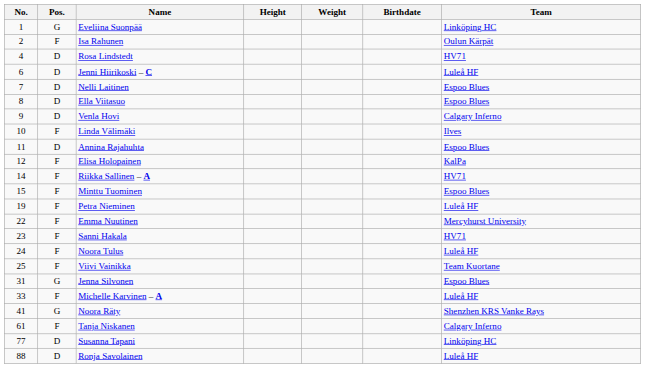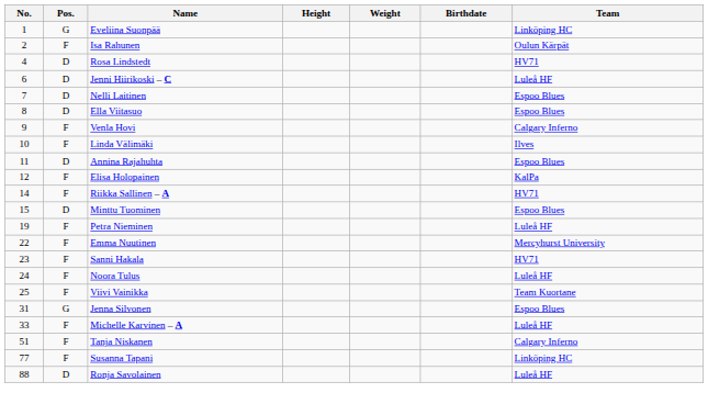Venla Hovi | Pos.: D -> F
Minttu Tuominen | Pos.: F -> D
- row: 41 | G | Noora Räty | Shenzhen KRS Vanke Rays
Tanja Niskanen | No.: 61 -> 51
Susanna Tapani | Pos.: D -> F
